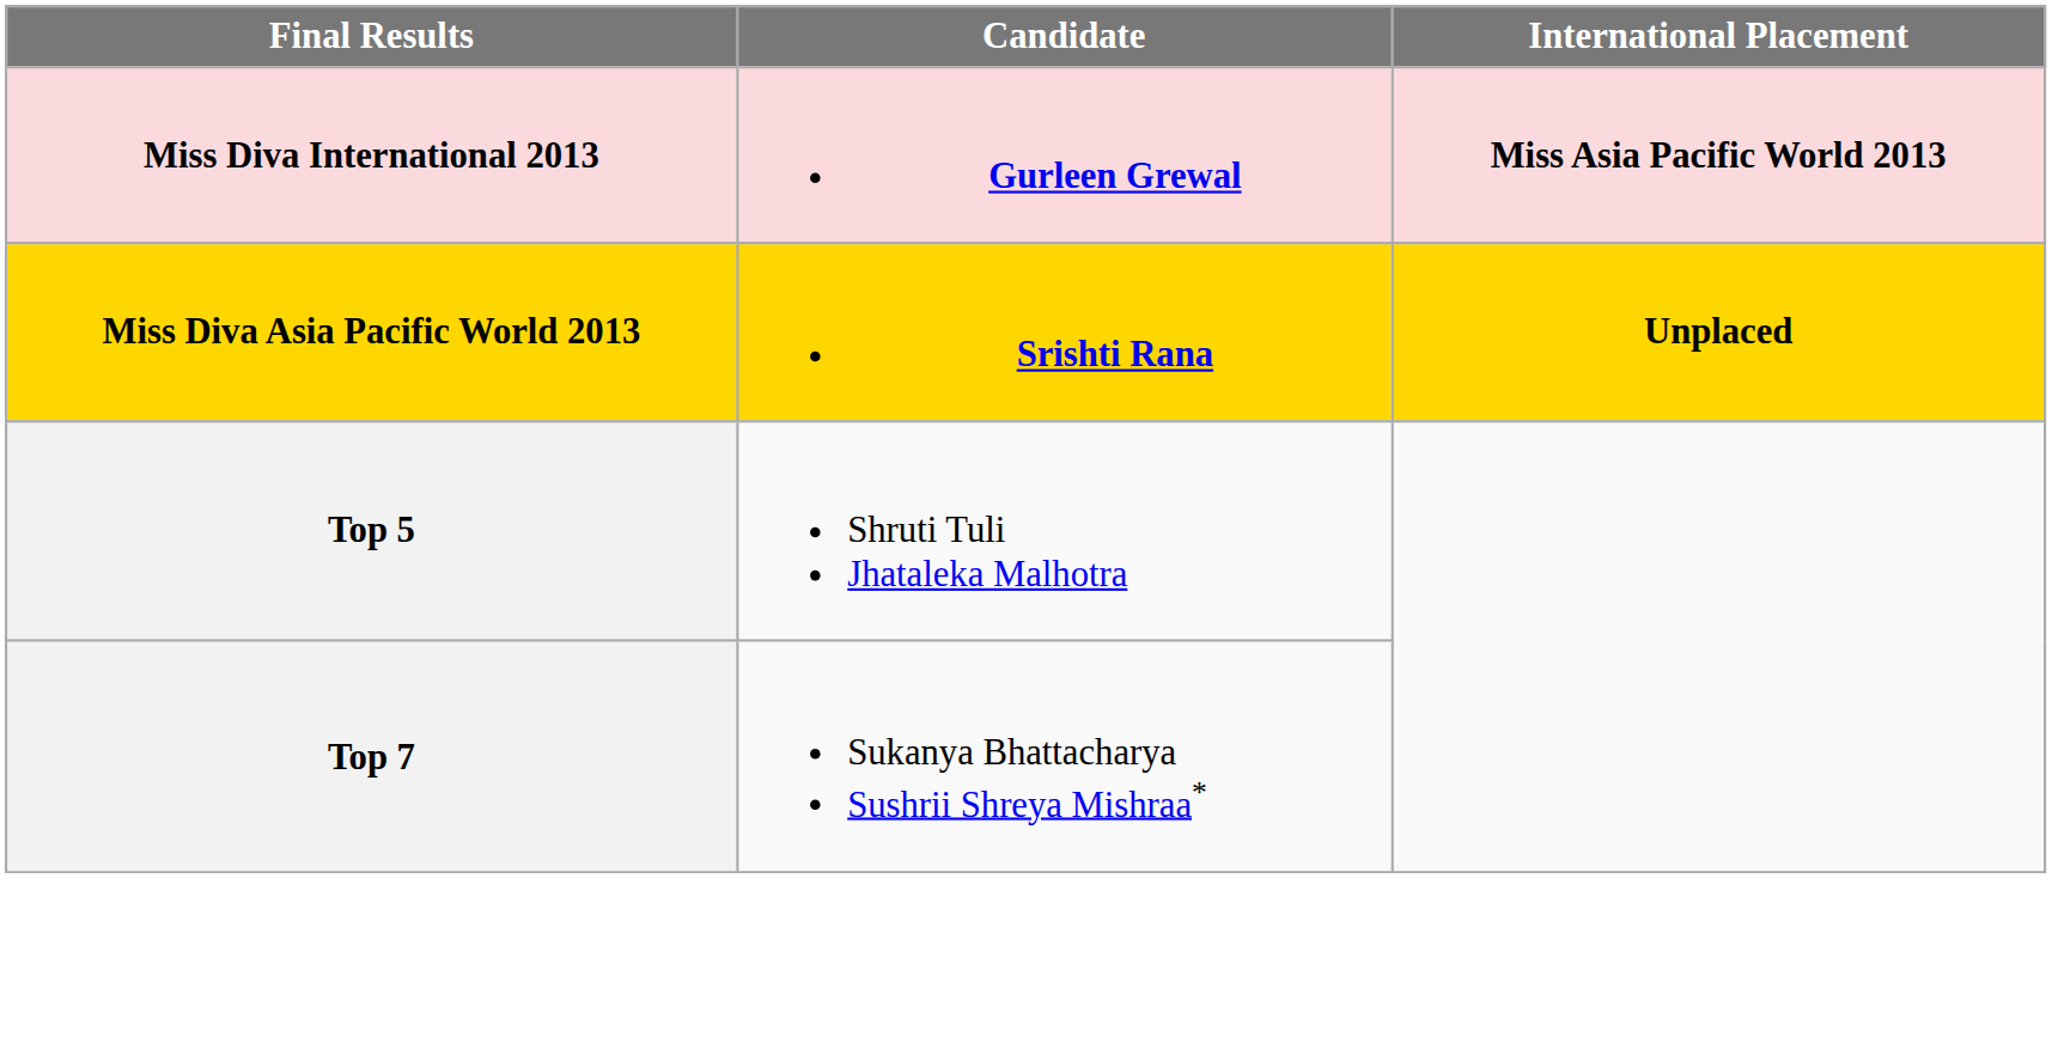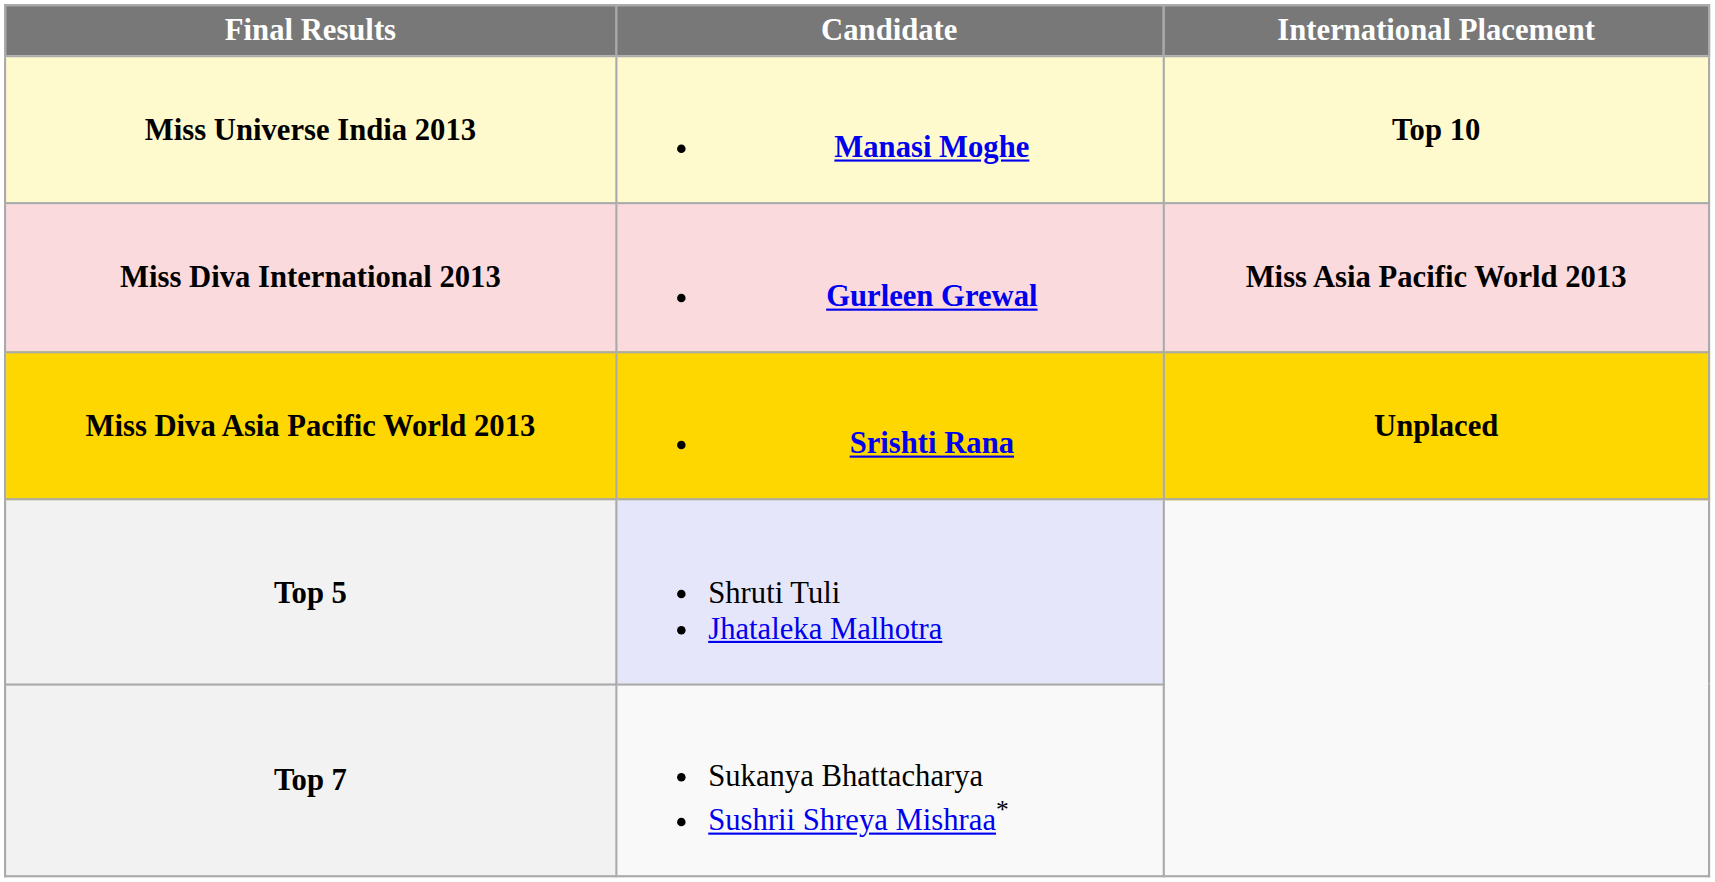+ row: Miss Universe India 2013 | Manasi Moghe | Top 10
Top 5 | Candidate: no background -> lavender background
